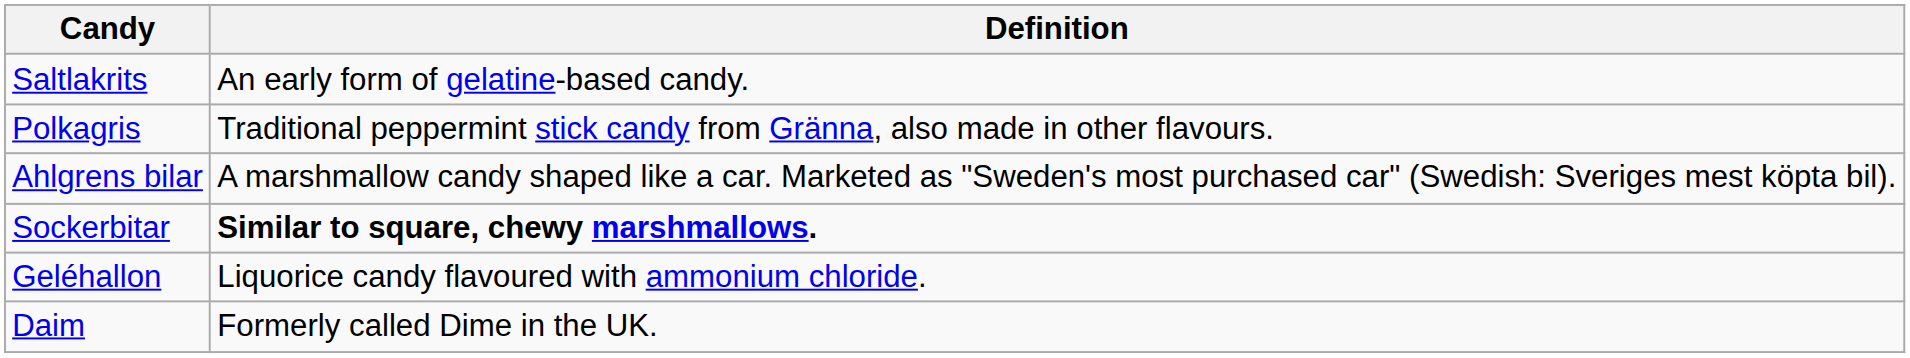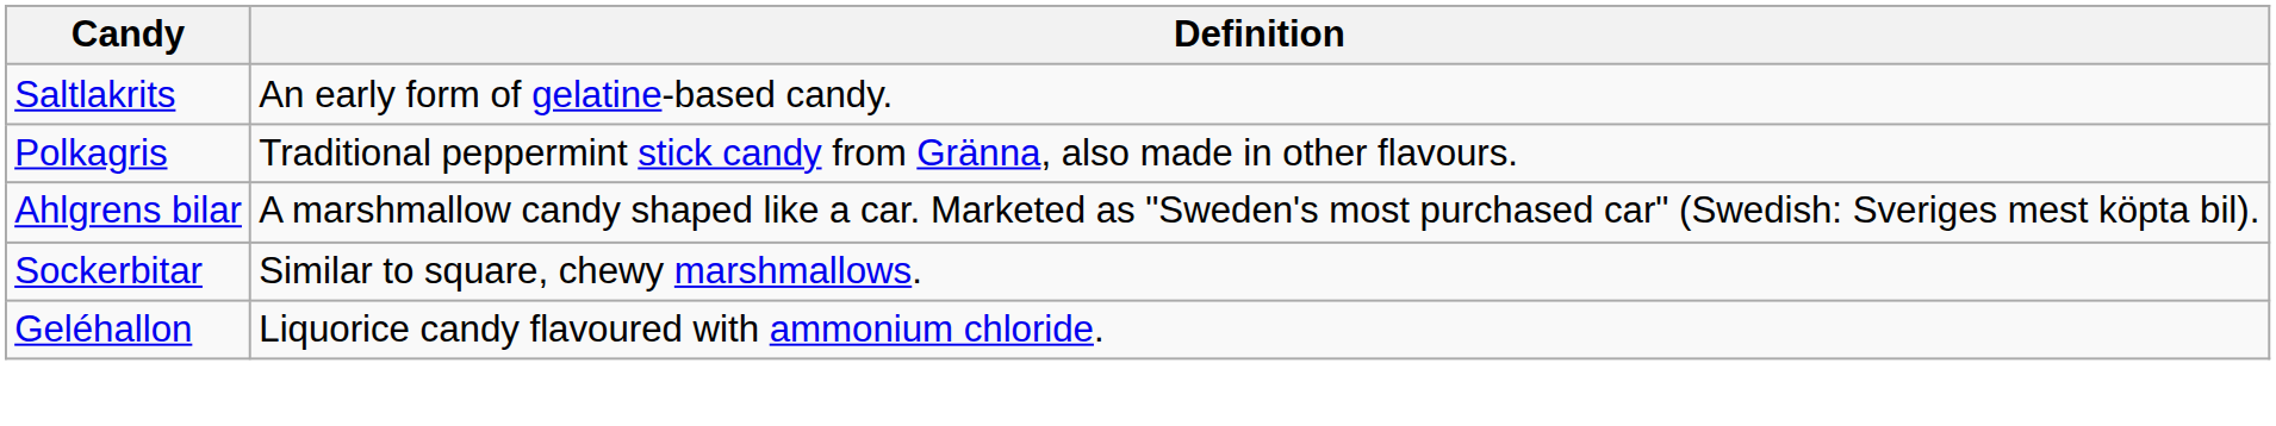Sockerbitar | Definition: bold -> normal
- row: Daim | Formerly called Dime in the UK.
